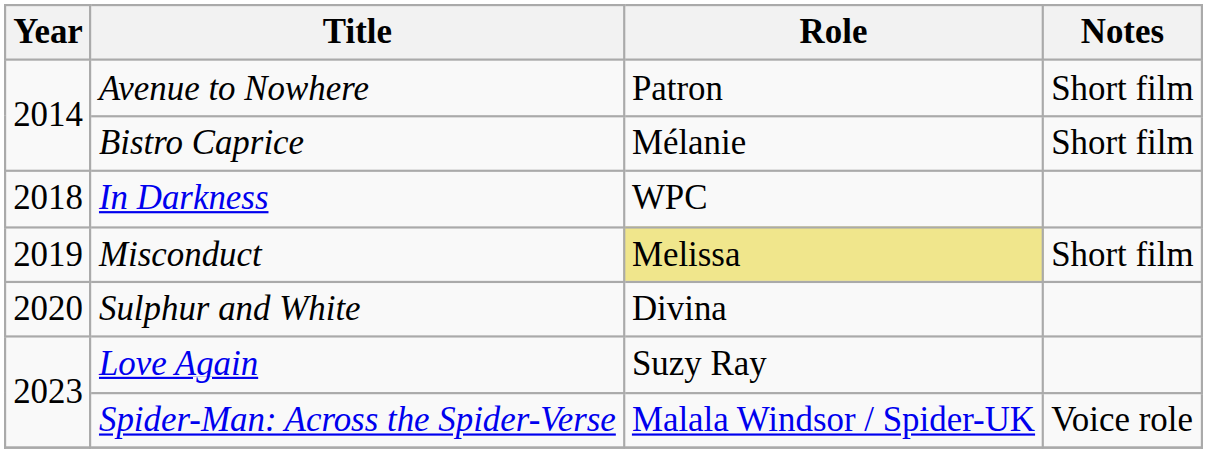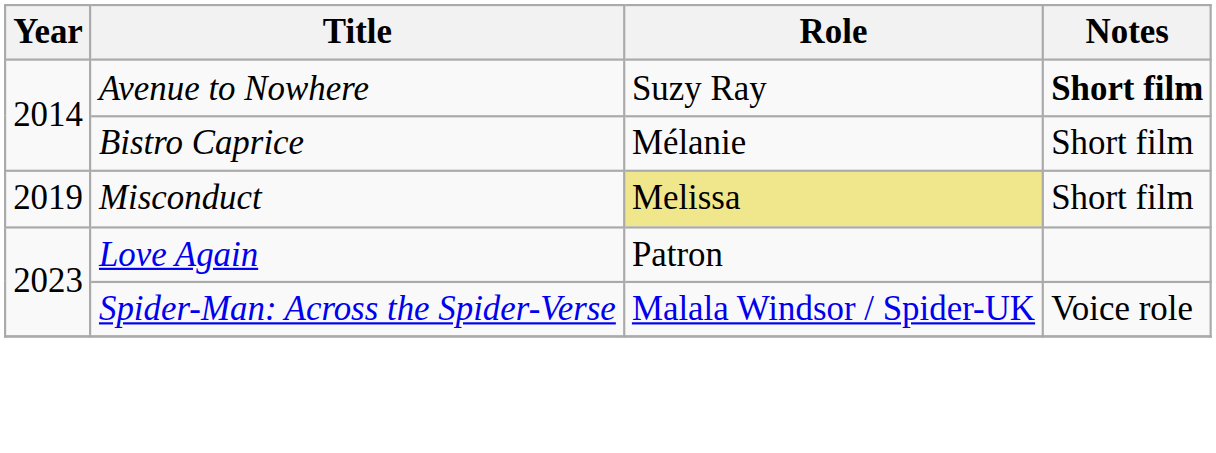Avenue to Nowhere | Role: Patron -> Suzy Ray
Avenue to Nowhere | Notes: normal -> bold
- row: 2018 | In Darkness | WPC
- row: 2020 | Sulphur and White | Divina
Love Again | Role: Suzy Ray -> Patron
